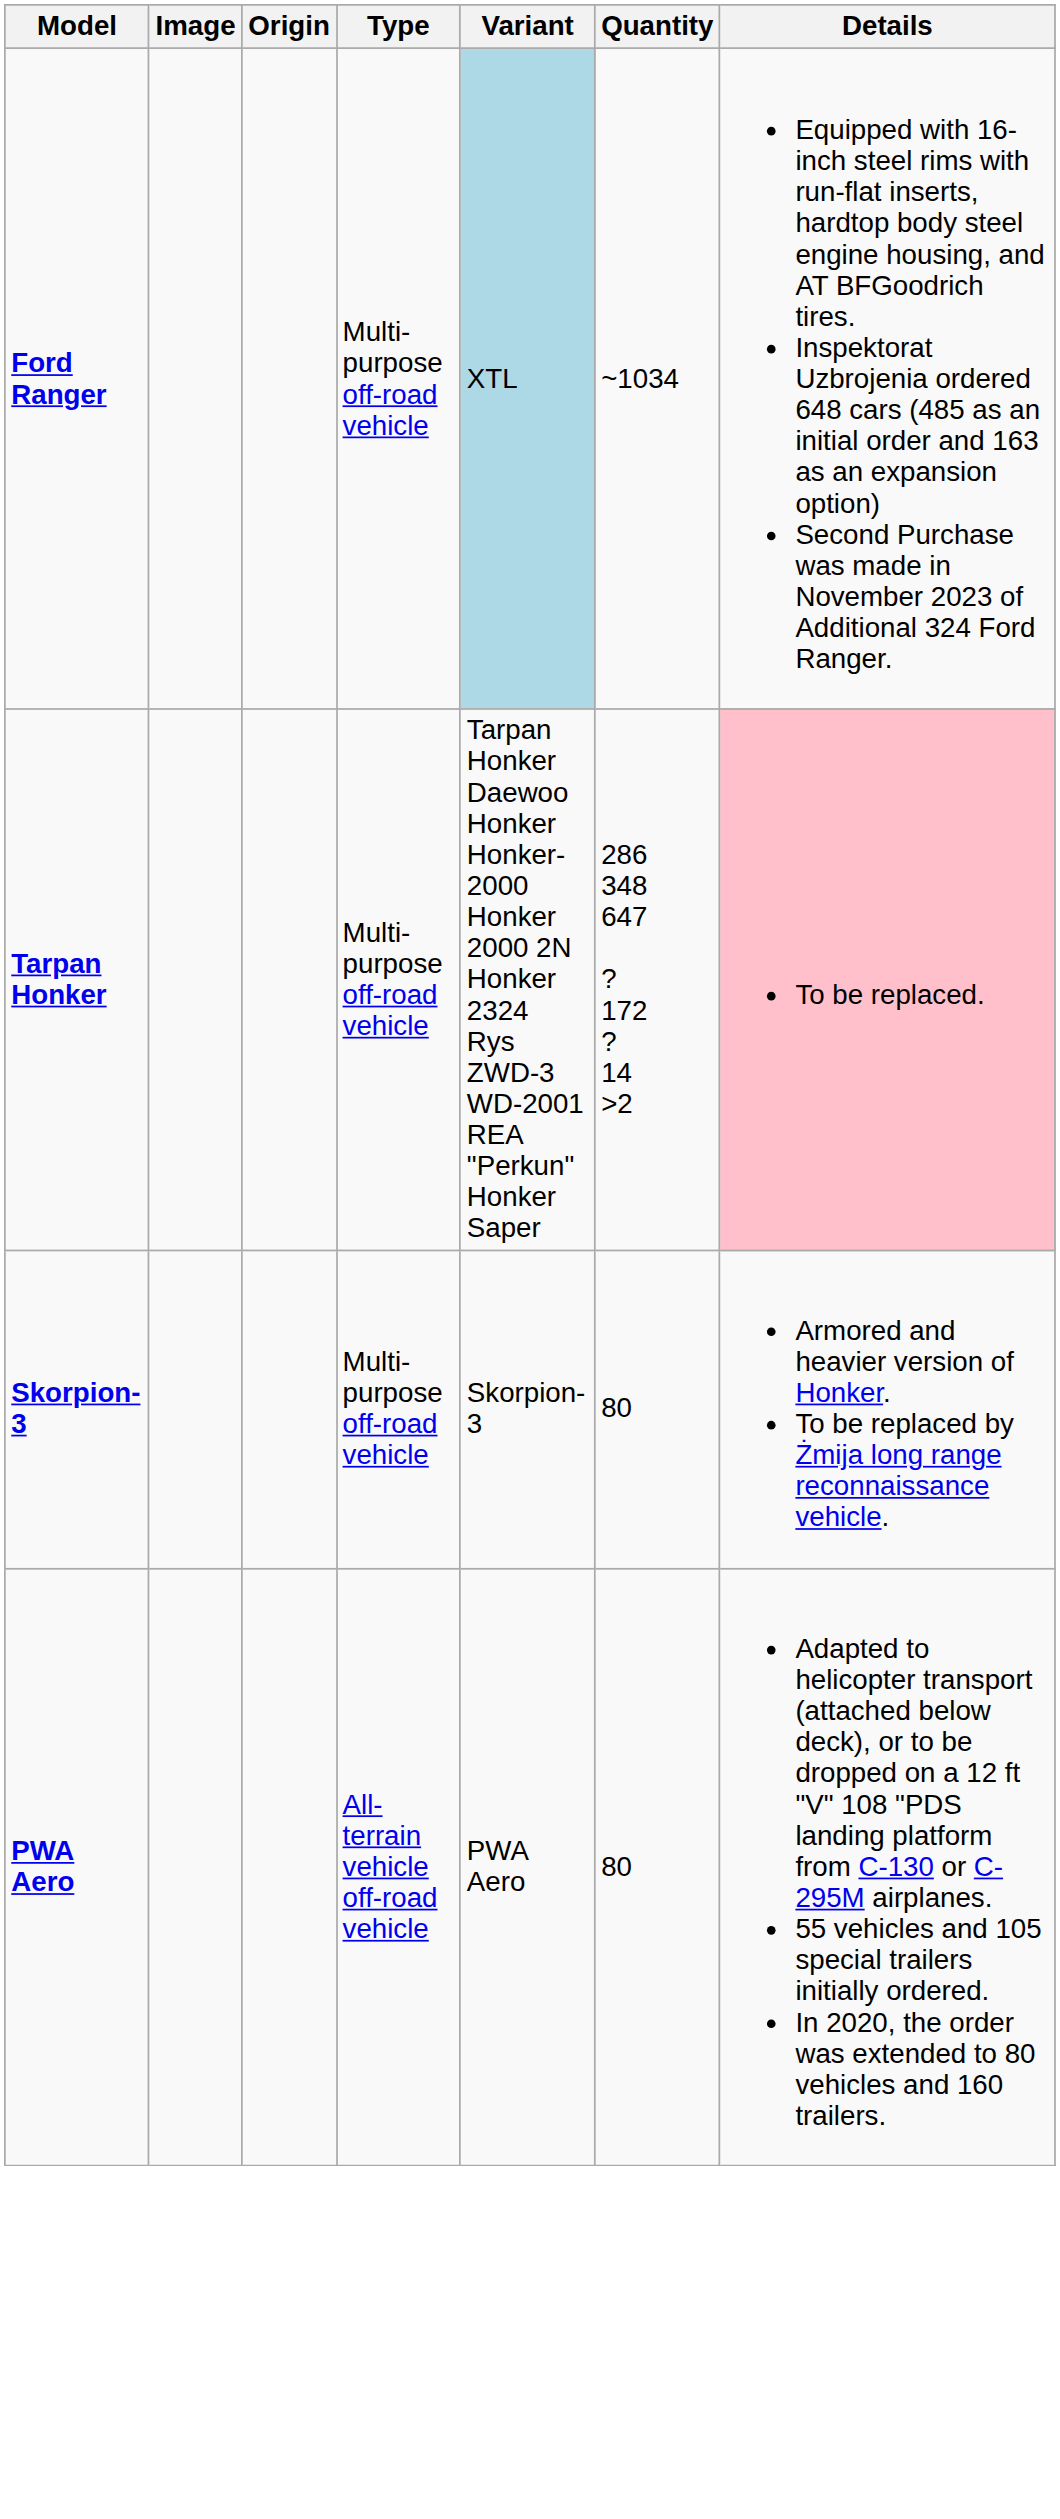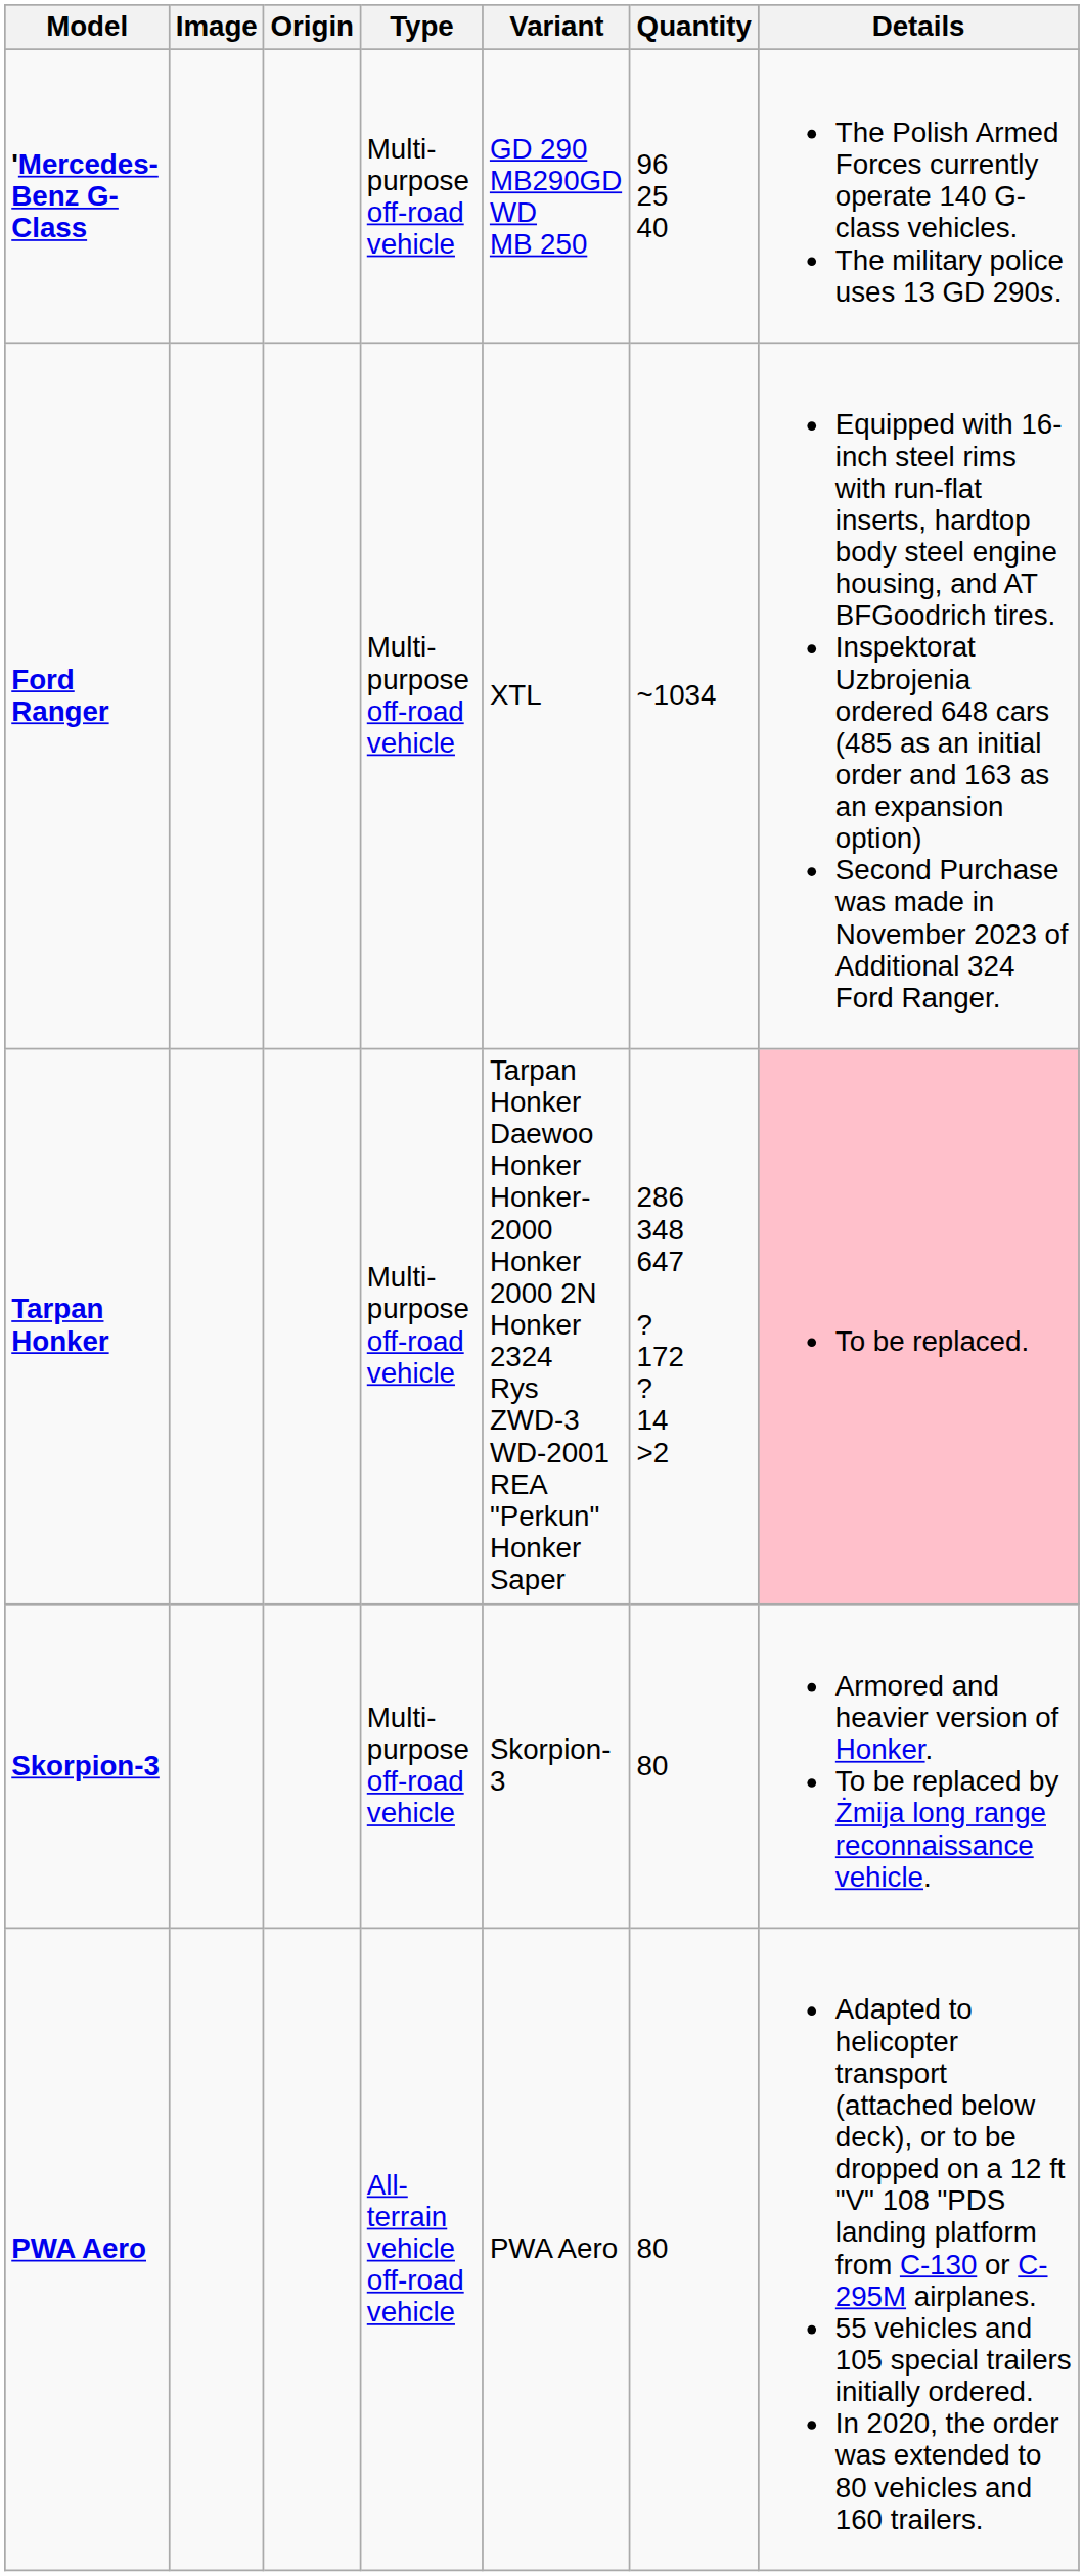+ row: 'Mercedes-Benz G-Class | Multi-purpose off-road vehicle | GD 290 MB290GD WD MB 250 | 96 25 40 | The Polish Armed Forces currently operate 140 G-class vehicles. The military police uses 13 GD 290s.
Ford Ranger | Variant: lightblue background -> no background
